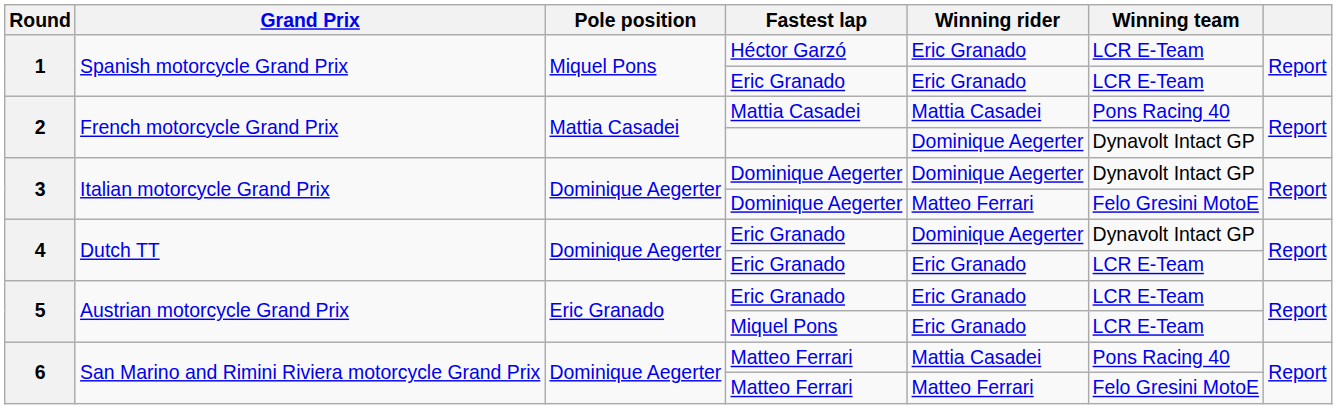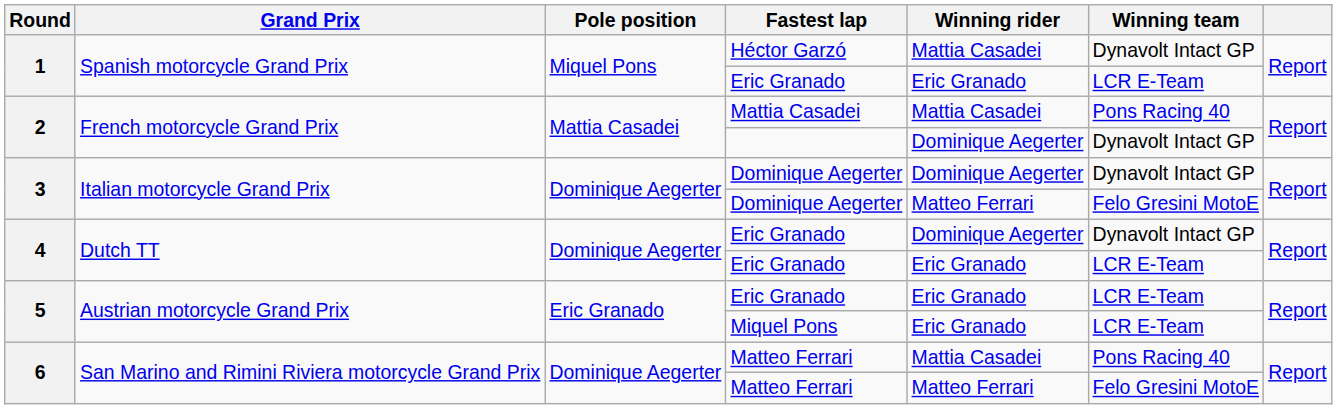Héctor Garzó | Winning rider: Eric Granado -> Mattia Casadei
Héctor Garzó | Winning team: LCR E-Team -> Dynavolt Intact GP
